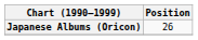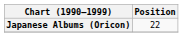Japanese Albums (Oricon) | Position: 26 -> 22
